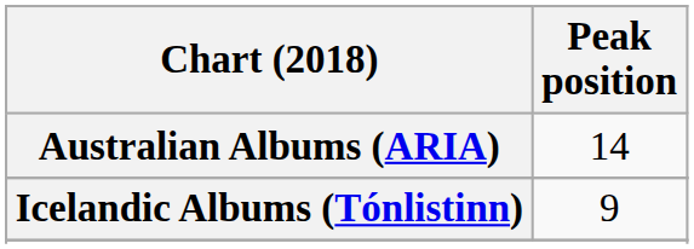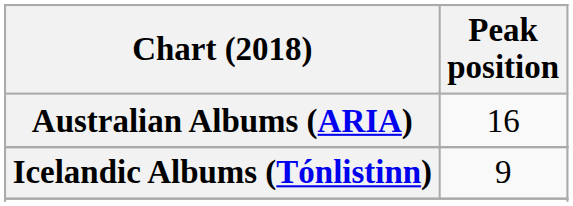Australian Albums (ARIA) | Peak position: 14 -> 16
